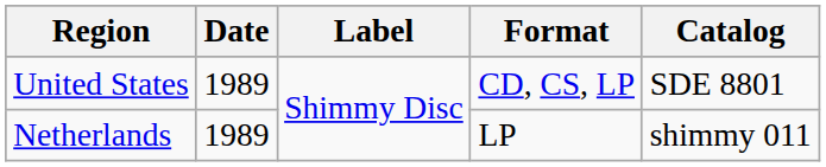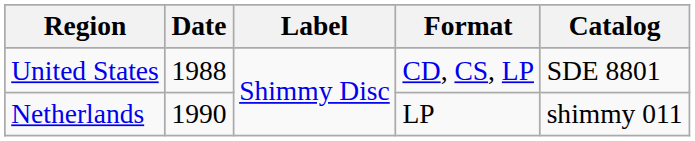United States | Date: 1989 -> 1988
Netherlands | Date: 1989 -> 1990
